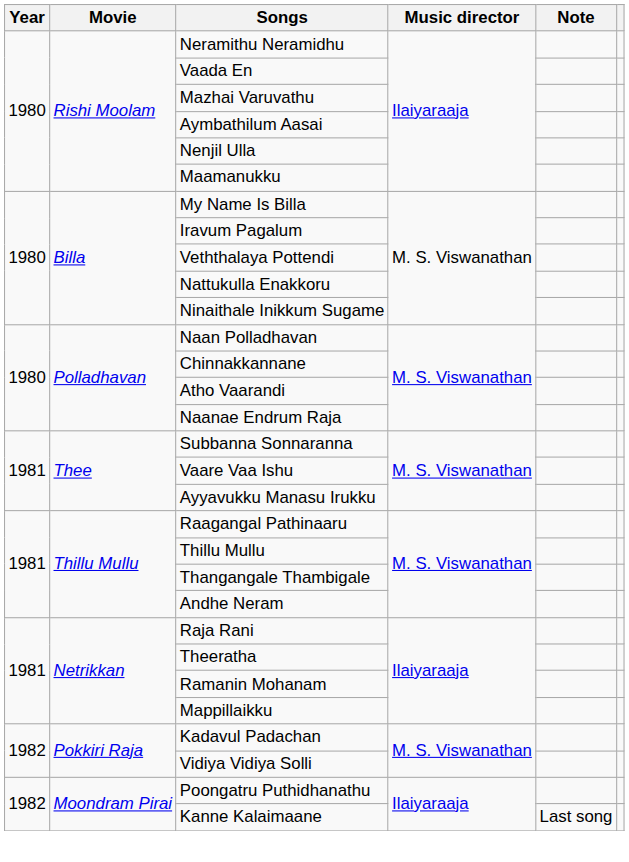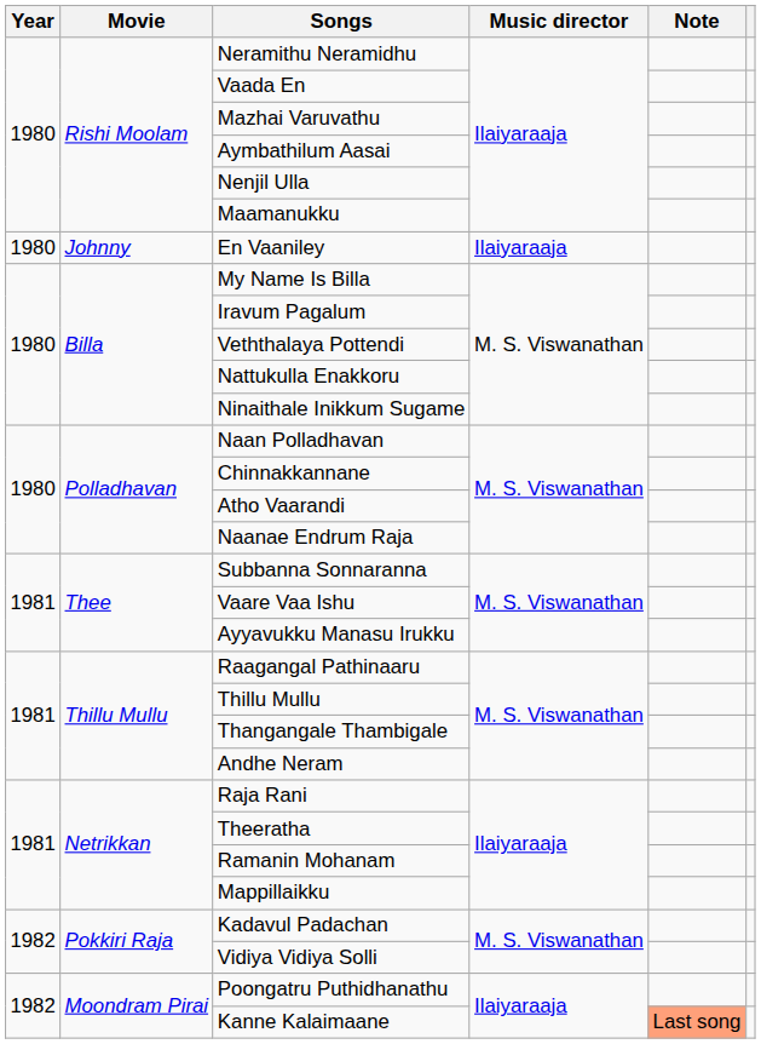+ row: 1980 | Johnny | En Vaaniley | Ilaiyaraaja
Kanne Kalaimaane | Note: no background -> lightsalmon background
